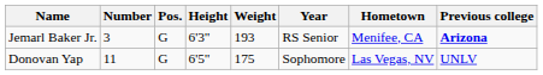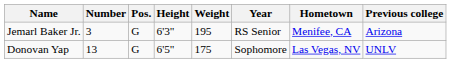Jemarl Baker Jr. | Weight: 193 -> 195
Jemarl Baker Jr. | Previous college: bold -> normal
Donovan Yap | Number: 11 -> 13
